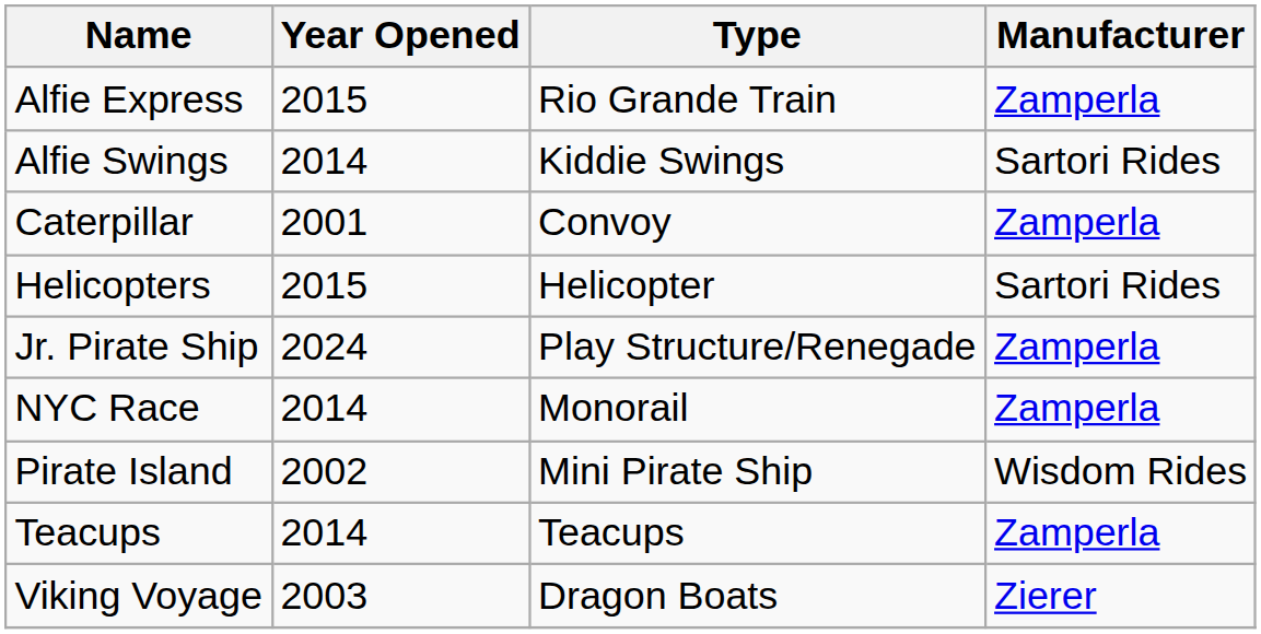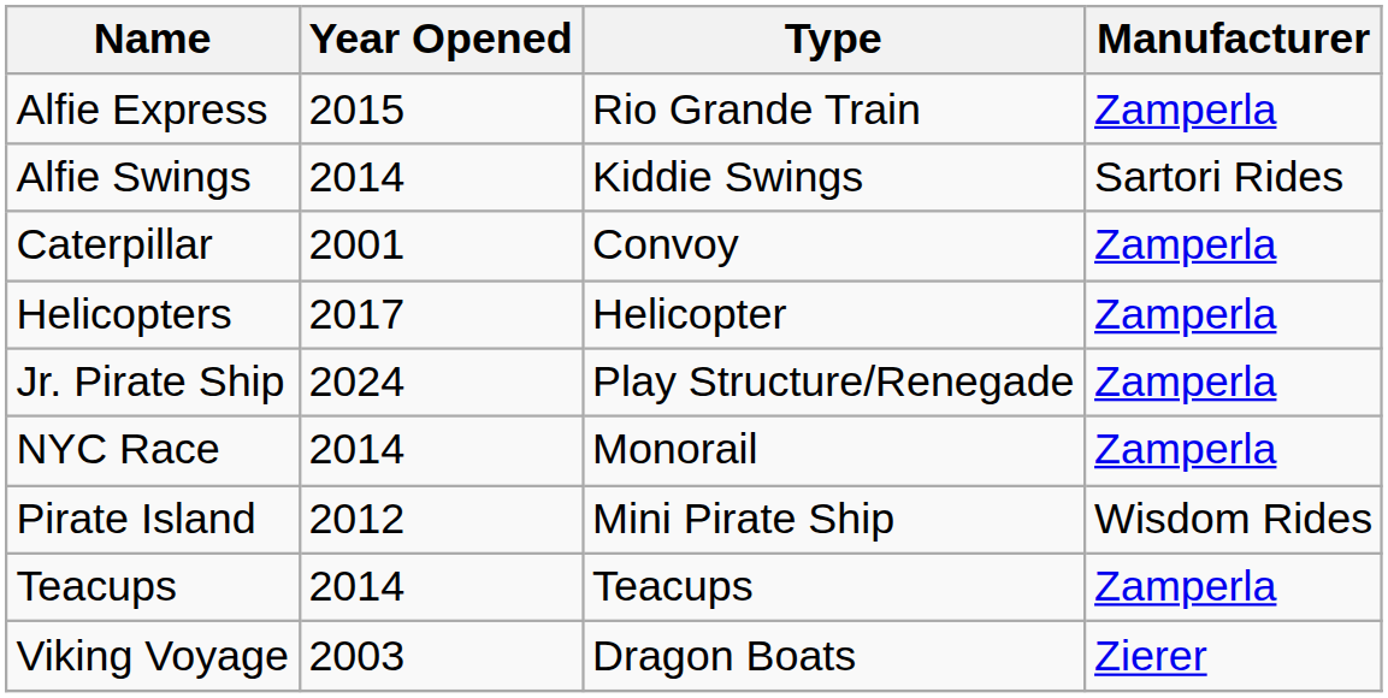Helicopters | Year Opened: 2015 -> 2017
Helicopters | Manufacturer: Sartori Rides -> Zamperla
Pirate Island | Year Opened: 2002 -> 2012
